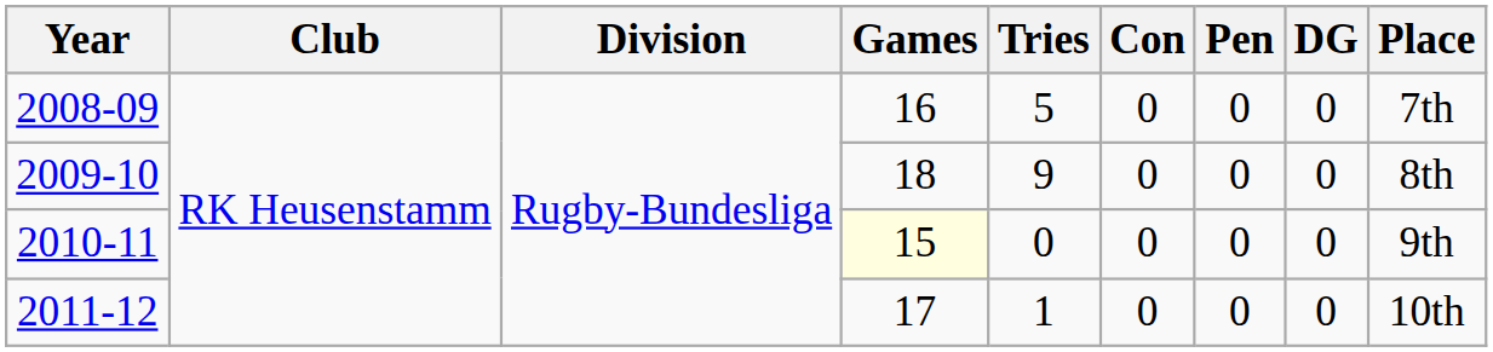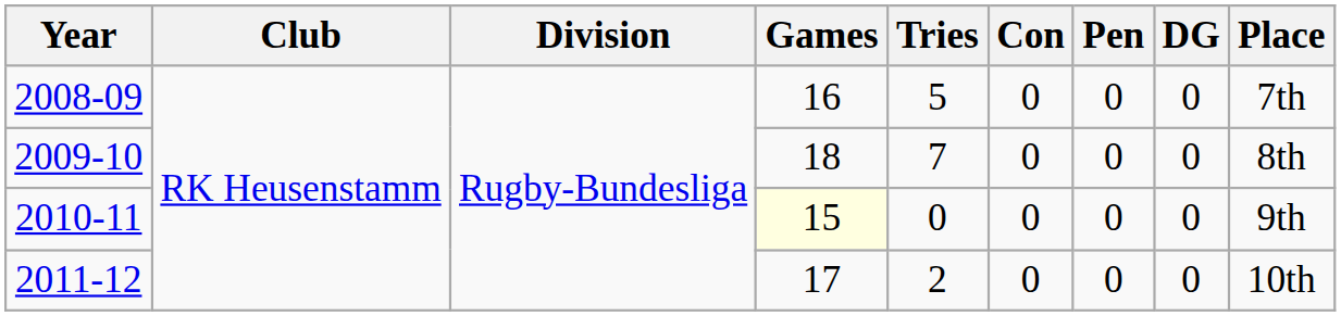2009-10 | Tries: 9 -> 7
2011-12 | Tries: 1 -> 2
